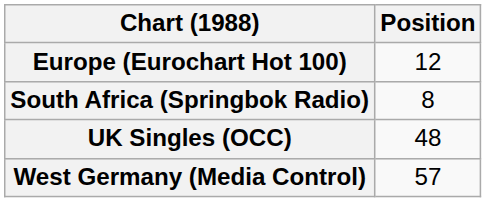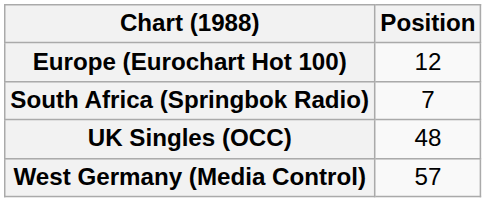South Africa (Springbok Radio) | Position: 8 -> 7
